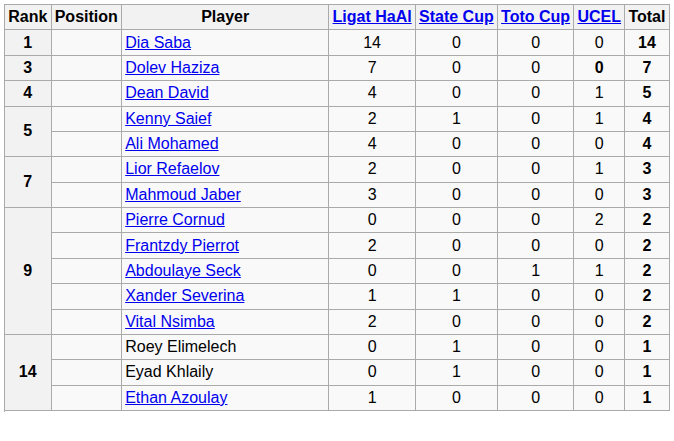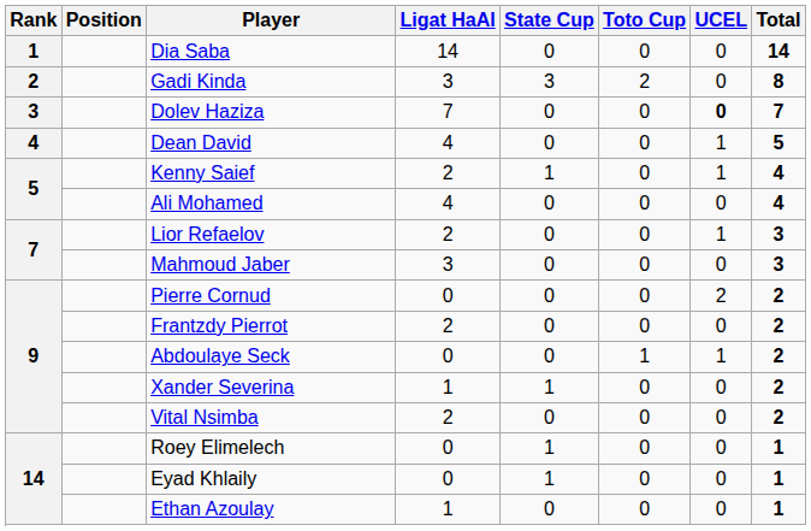+ row: 2 | Gadi Kinda | 3 | 3 | 2 | 0 | 8
